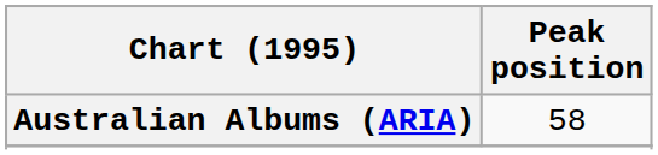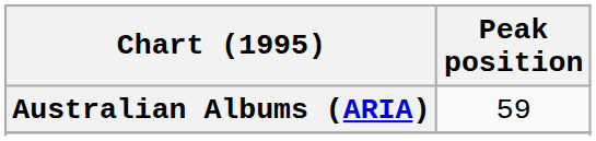Australian Albums (ARIA) | Peak position: 58 -> 59
